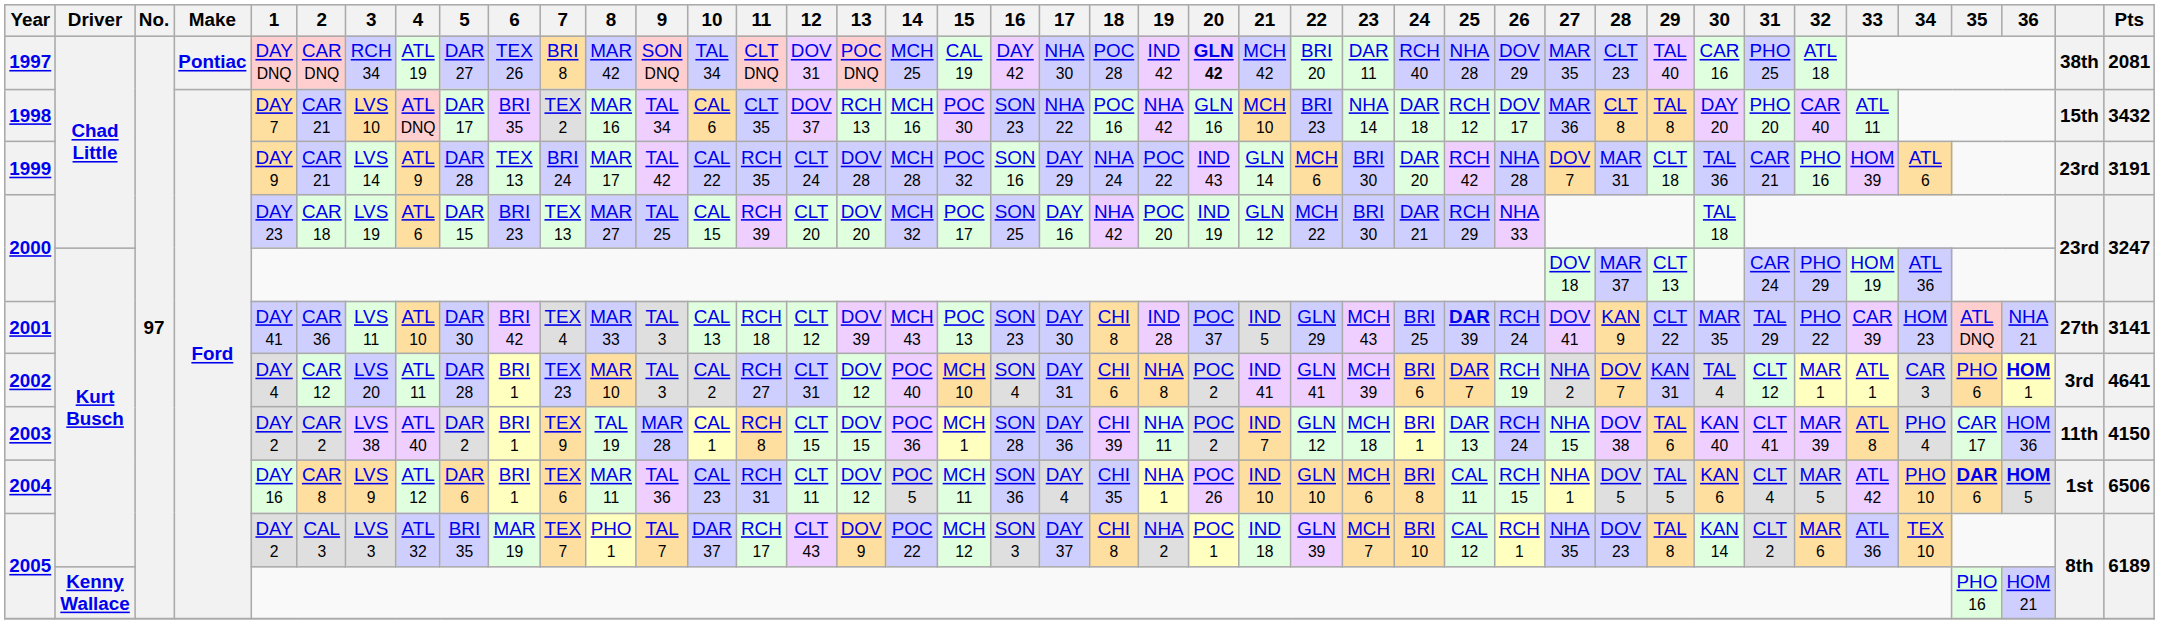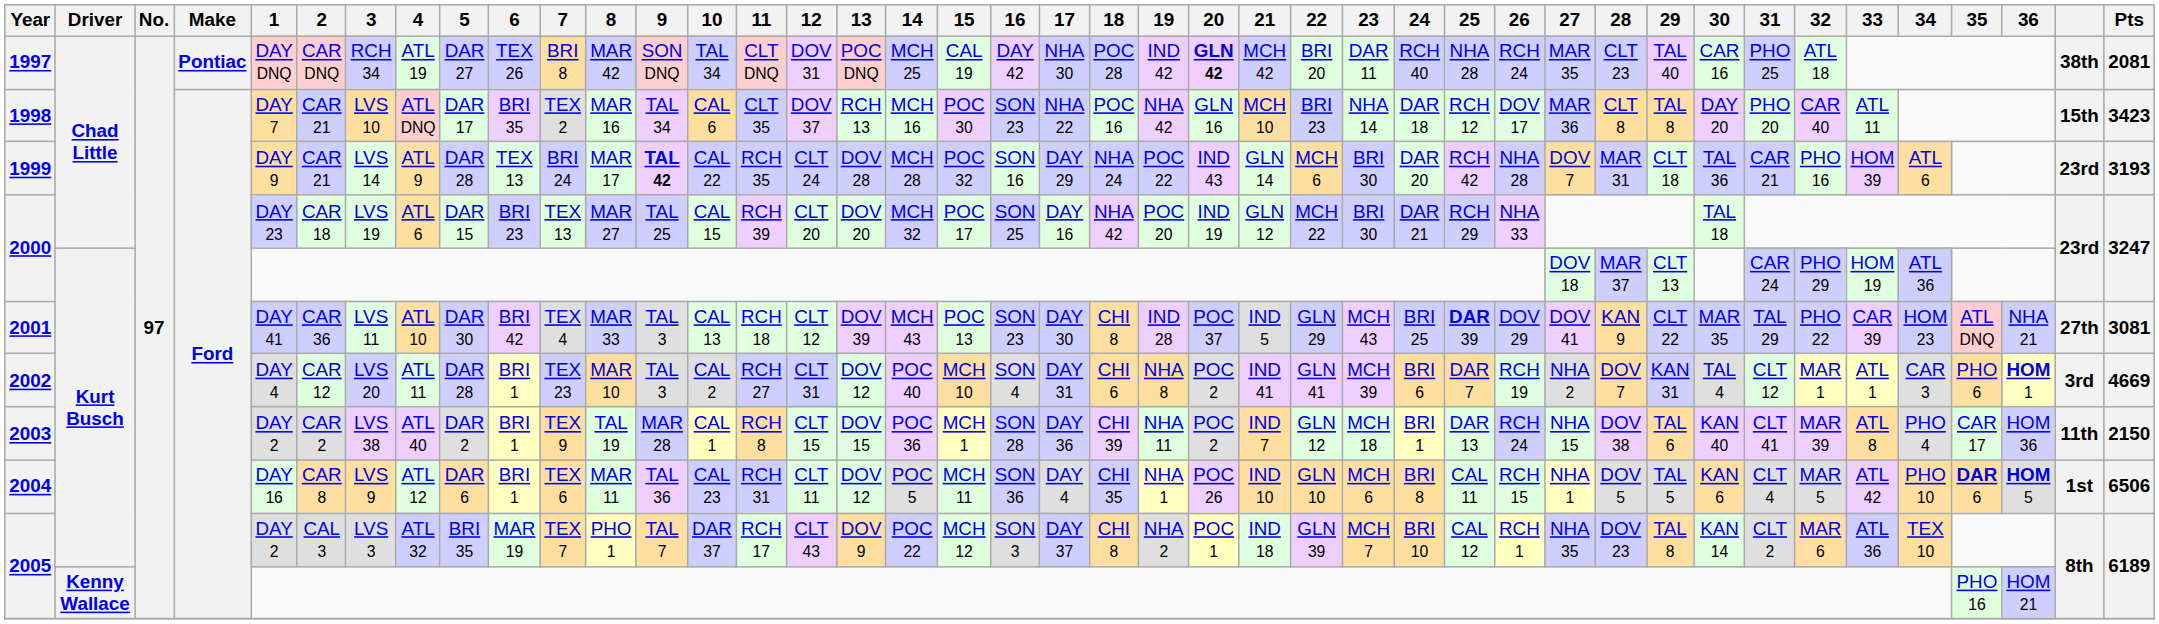1997 | 26: DOV 29 -> RCH 24
1998 | Pts: 3432 -> 3423
1999 | 9: normal -> bold
1999 | Pts: 3191 -> 3193
2001 | 26: RCH 24 -> DOV 29
2001 | Pts: 3141 -> 3081
2002 | Pts: 4641 -> 4669
2003 | Pts: 4150 -> 2150
